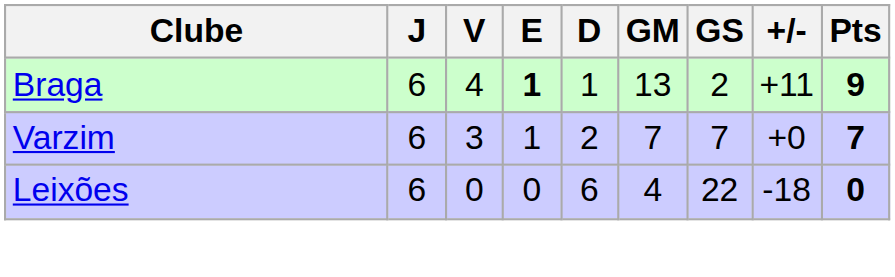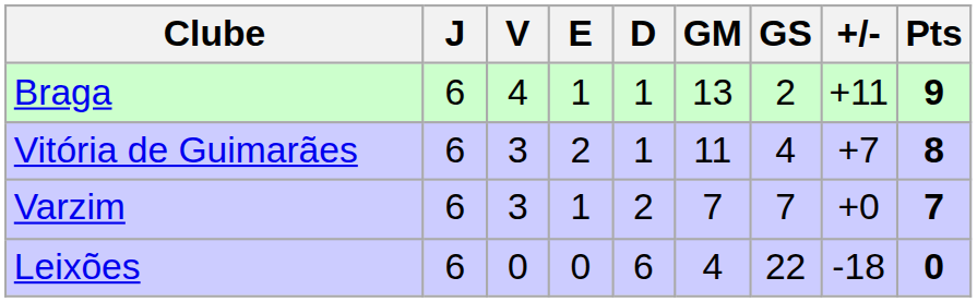Braga | E: bold -> normal
+ row: Vitória de Guimarães | 6 | 3 | 2 | 1 | 11 | 4 | +7 | 8
